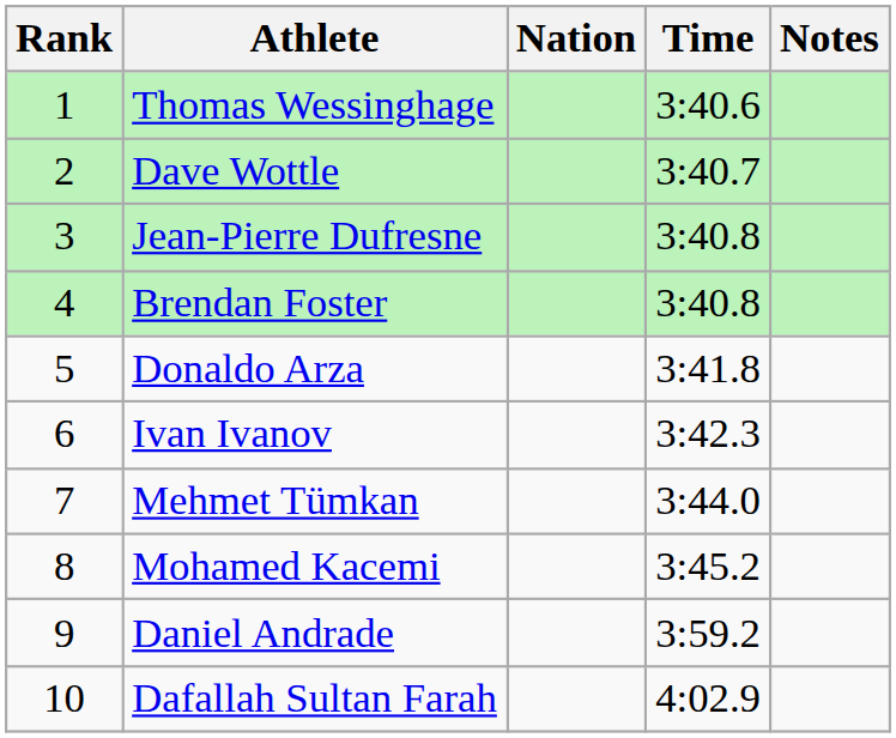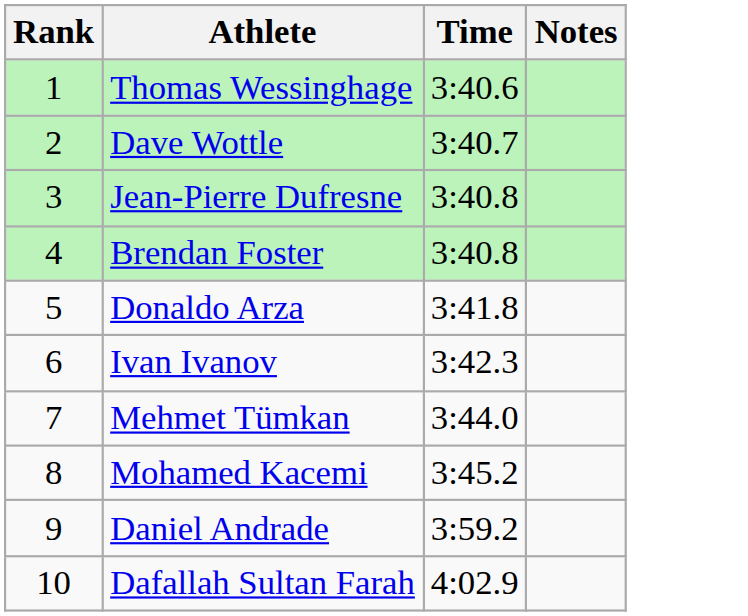- column: Nation
